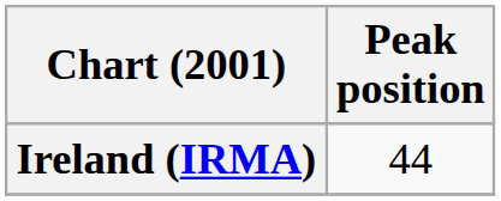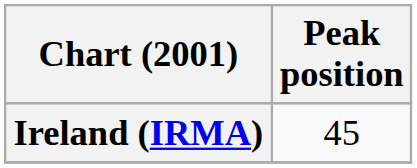Ireland (IRMA) | Peak position: 44 -> 45
